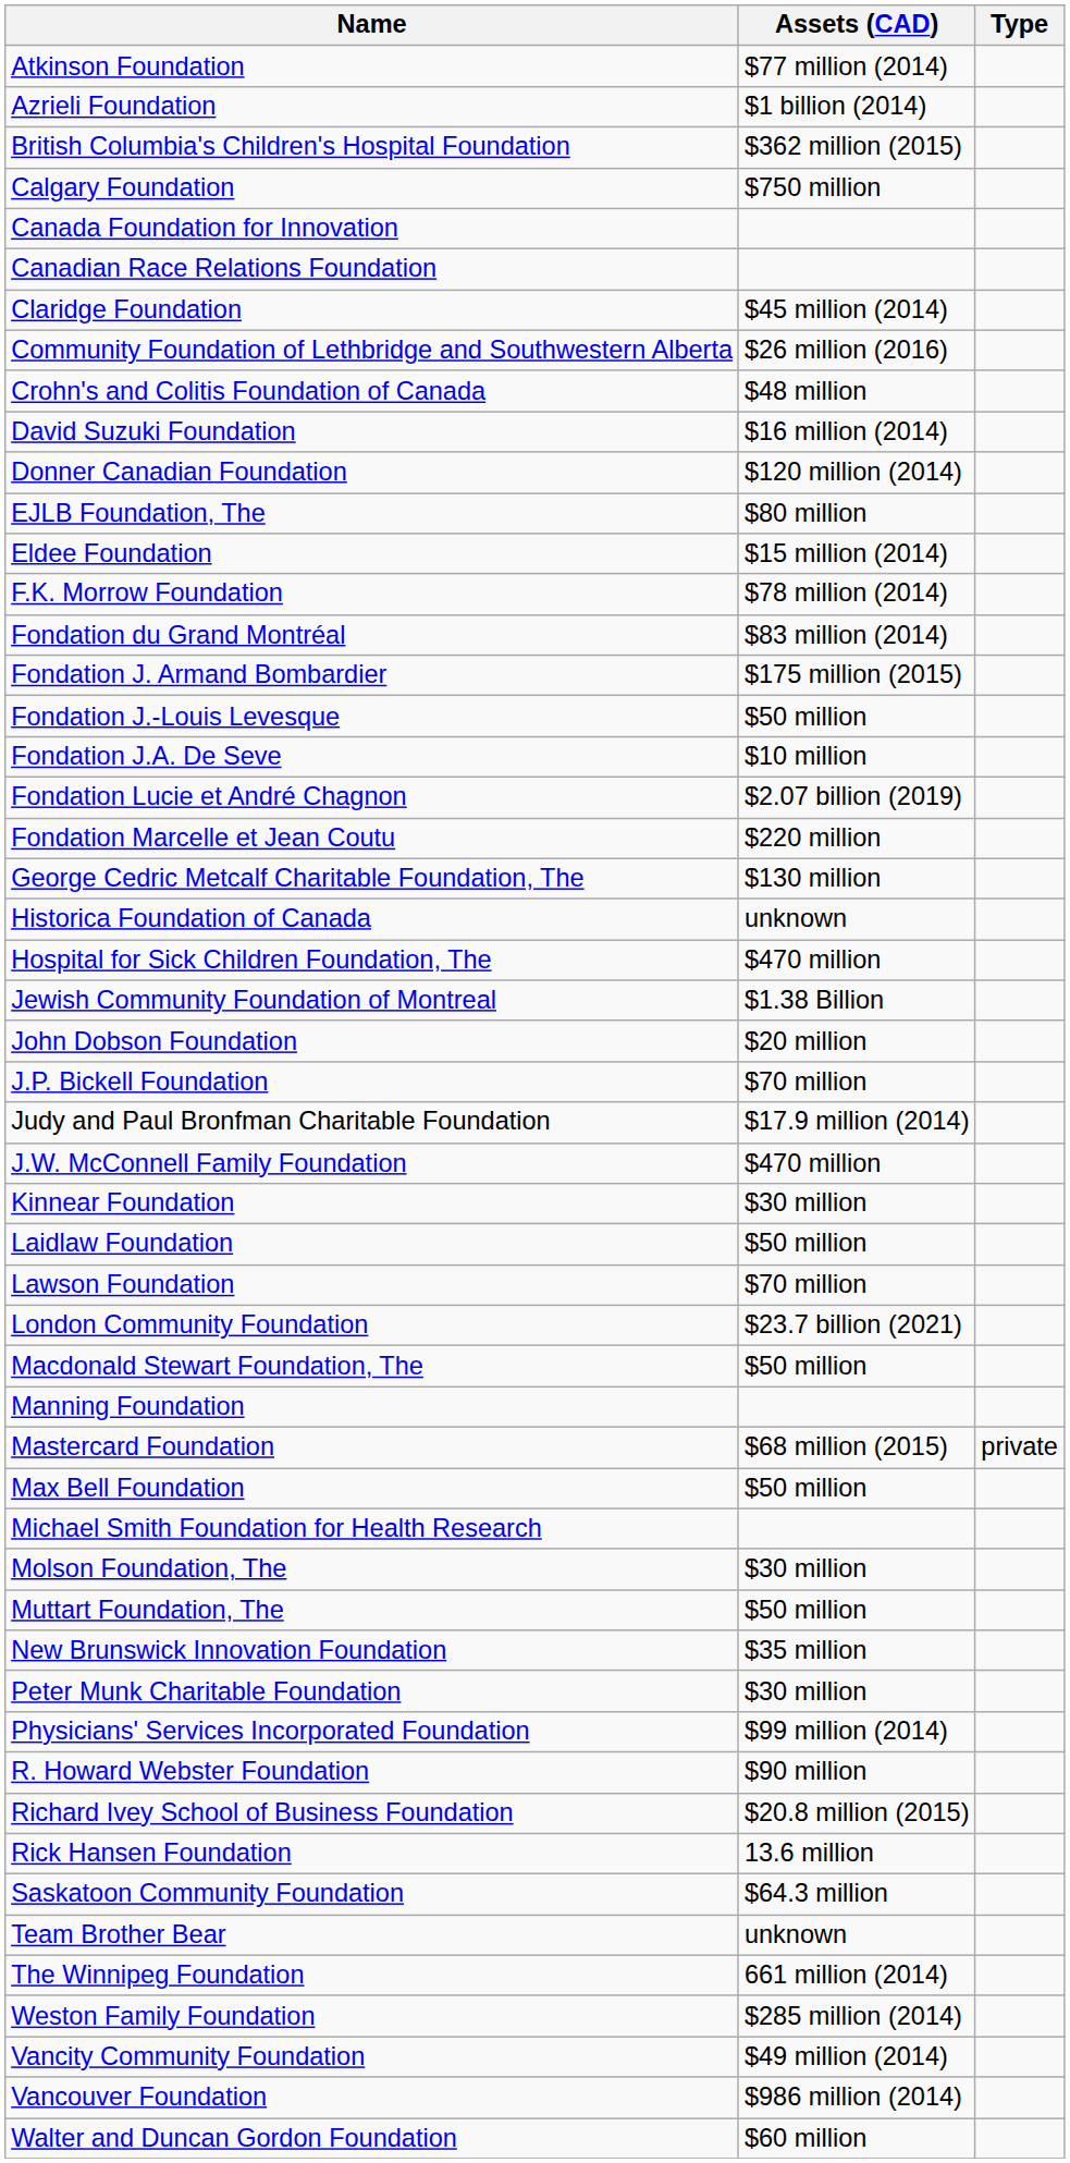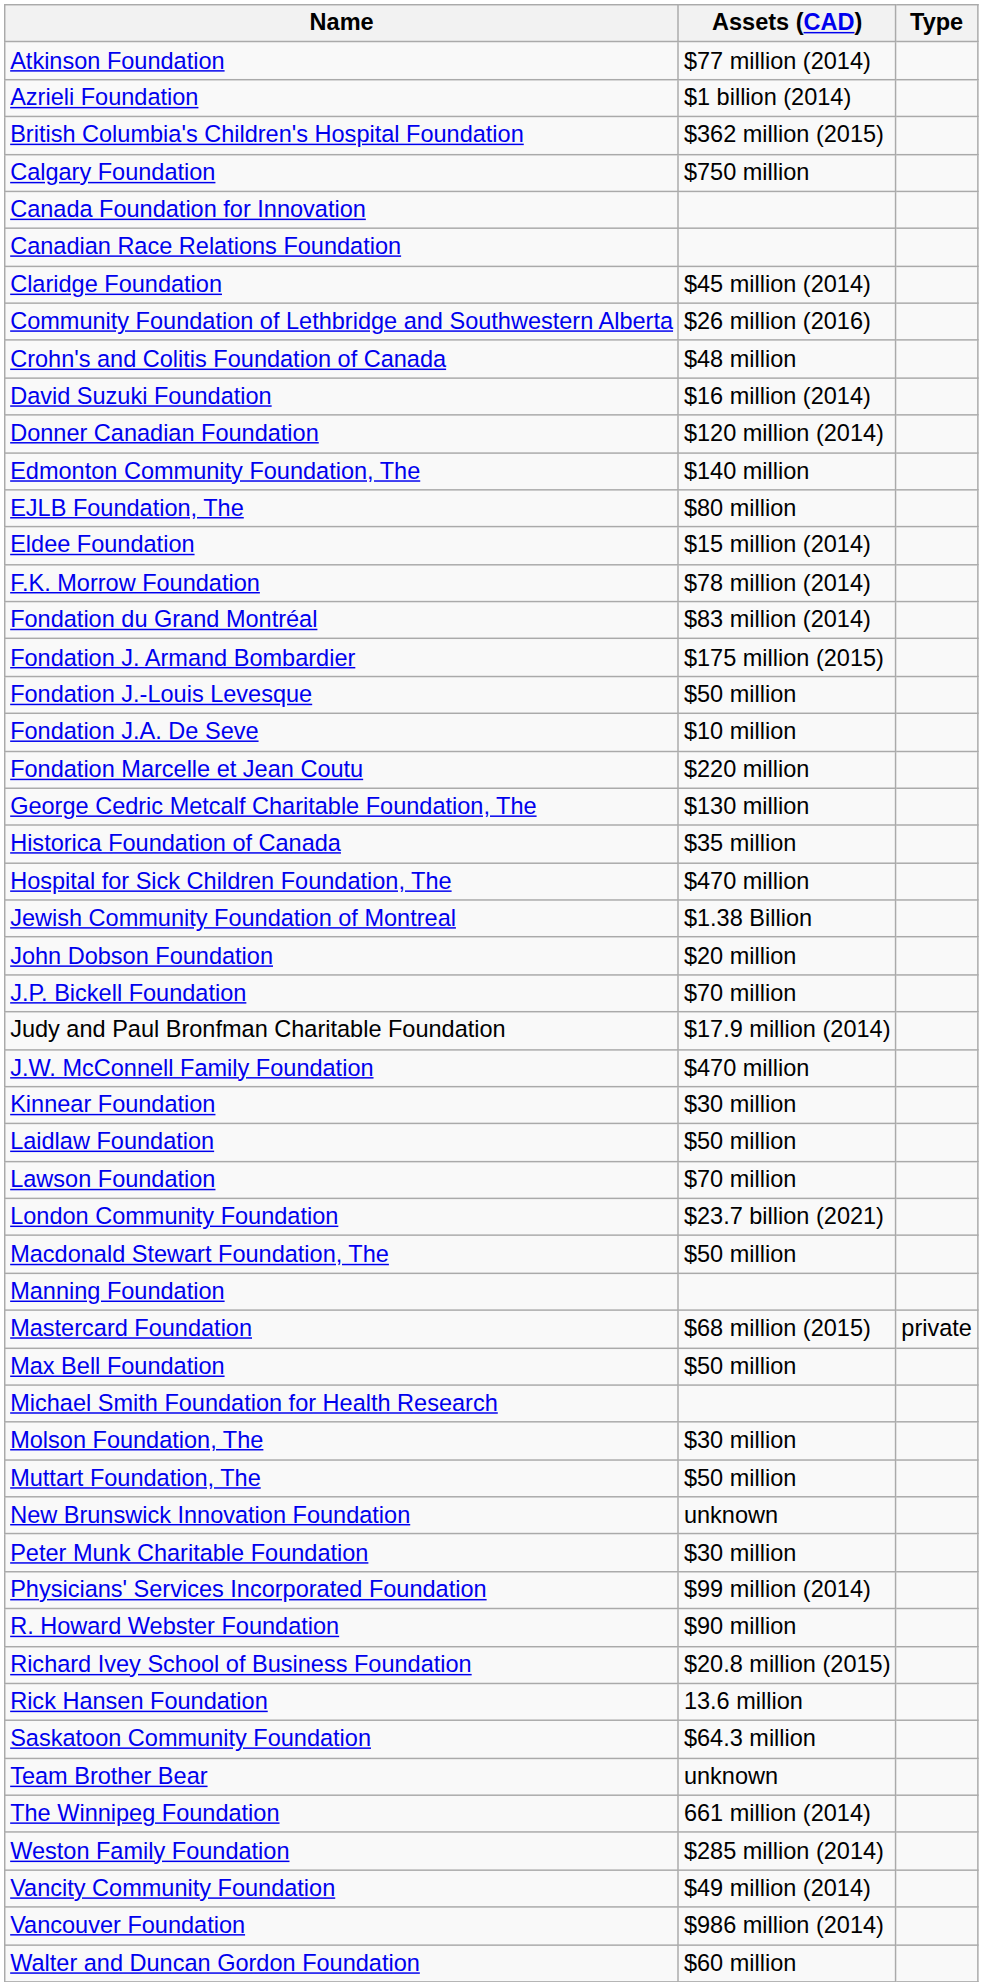+ row: Edmonton Community Foundation, The | $140 million
- row: Fondation Lucie et André Chagnon | $2.07 billion (2019)
Historica Foundation of Canada | Assets (CAD): unknown -> $35 million
New Brunswick Innovation Foundation | Assets (CAD): $35 million -> unknown
